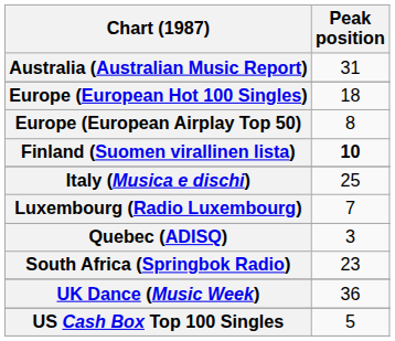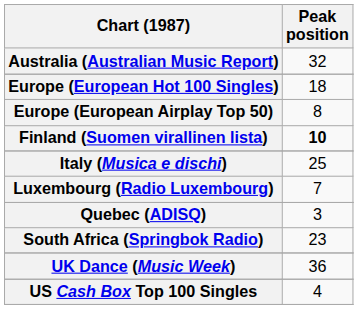Australia (Australian Music Report) | Peak position: 31 -> 32
US Cash Box Top 100 Singles | Peak position: 5 -> 4
